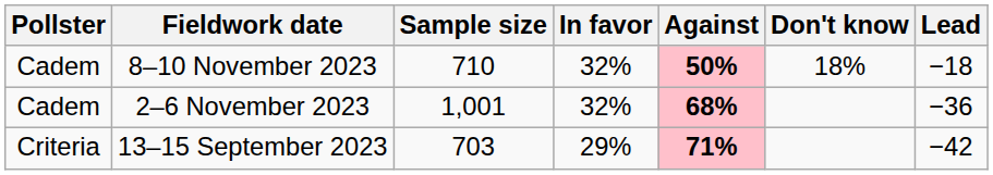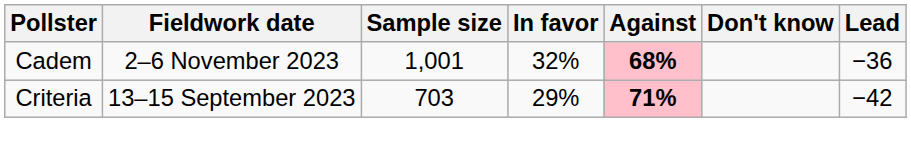- row: Cadem | 8–10 November 2023 | 710 | 32% | 50% | 18% | −18
